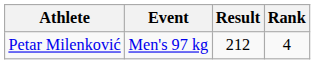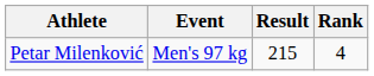Petar Milenković | Result: 212 -> 215
